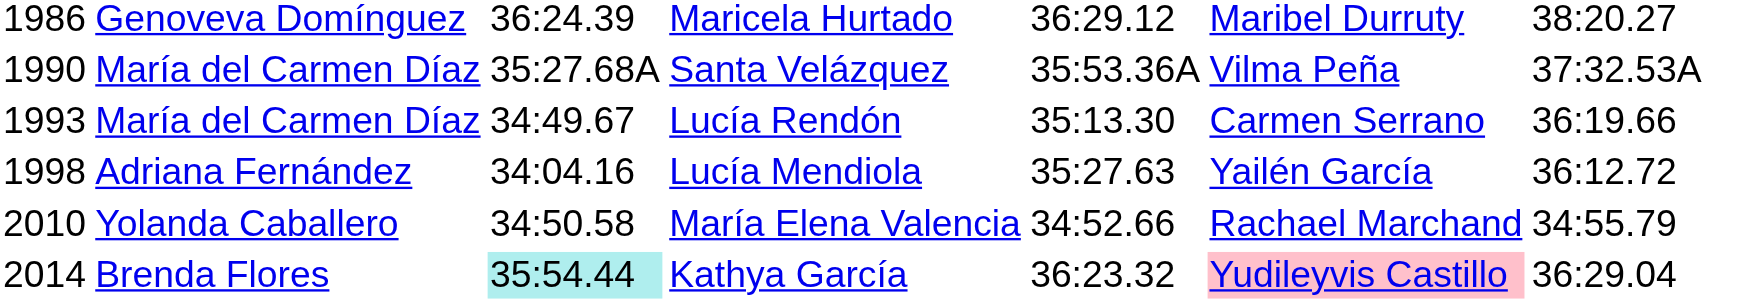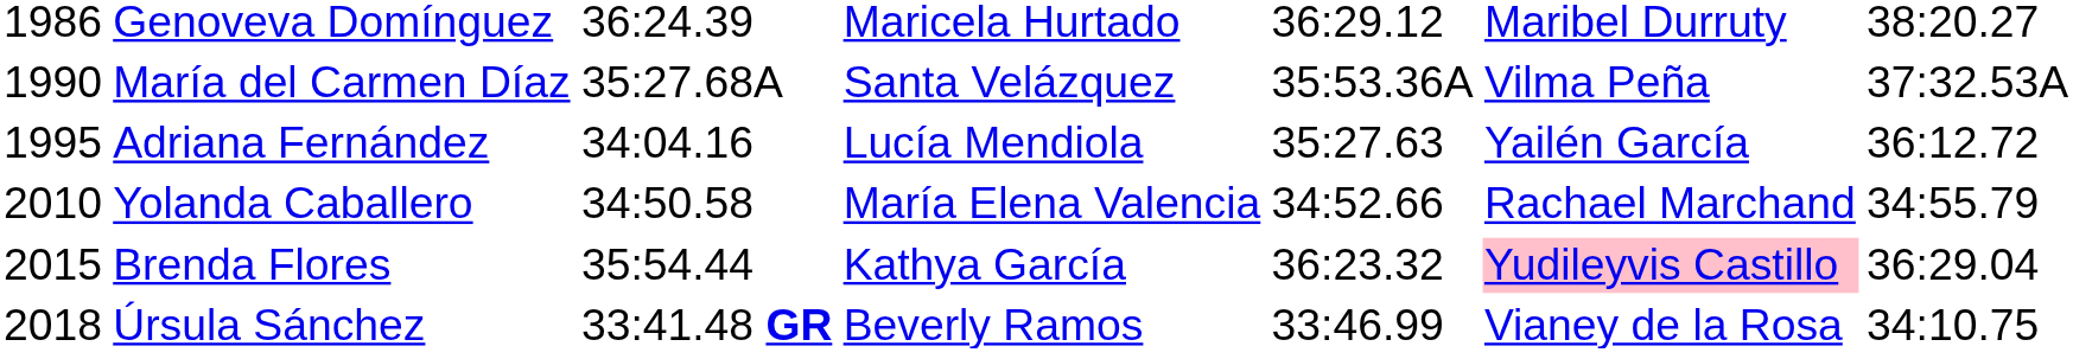- row: 1993 | María del Carmen Díaz | 34:49.67 | Lucía Rendón | 35:13.30 | Carmen Serrano | 36:19.66
Lucía Mendiola | column 1: 1998 -> 1995
Kathya García | column 1: 2014 -> 2015
Kathya García | column 3: paleturquoise background -> no background
+ row: 2018 | Úrsula Sánchez | 33:41.48 GR | Beverly Ramos | 33:46.99 | Vianey de la Rosa | 34:10.75
